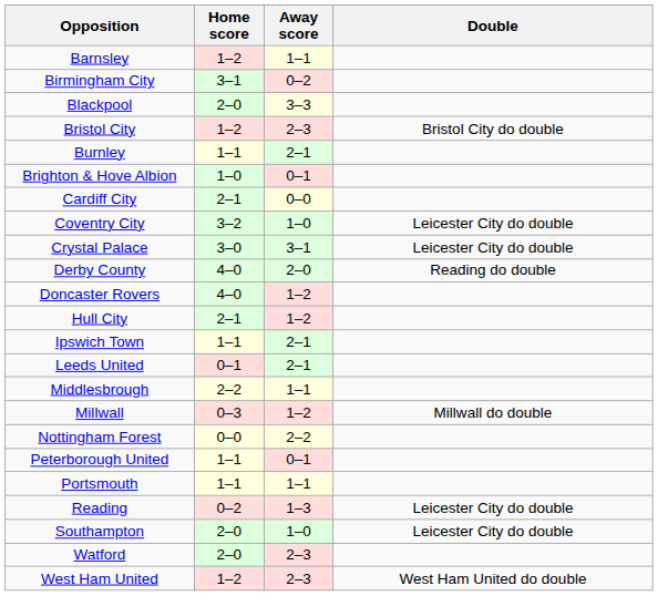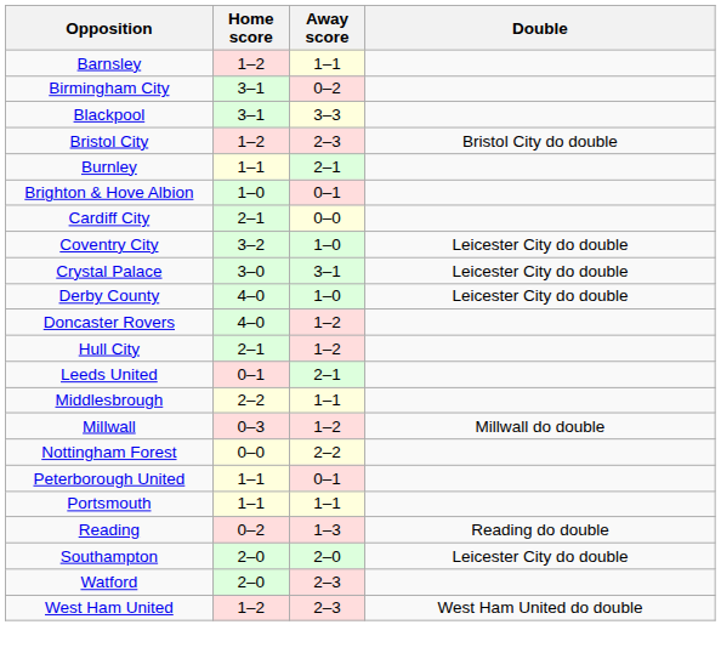Blackpool | Home score: 2–0 -> 3–1
Derby County | Away score: 2–0 -> 1–0
Derby County | Double: Reading do double -> Leicester City do double
- row: Ipswich Town | 1–1 | 2–1
Reading | Double: Leicester City do double -> Reading do double
Southampton | Away score: 1–0 -> 2–0
